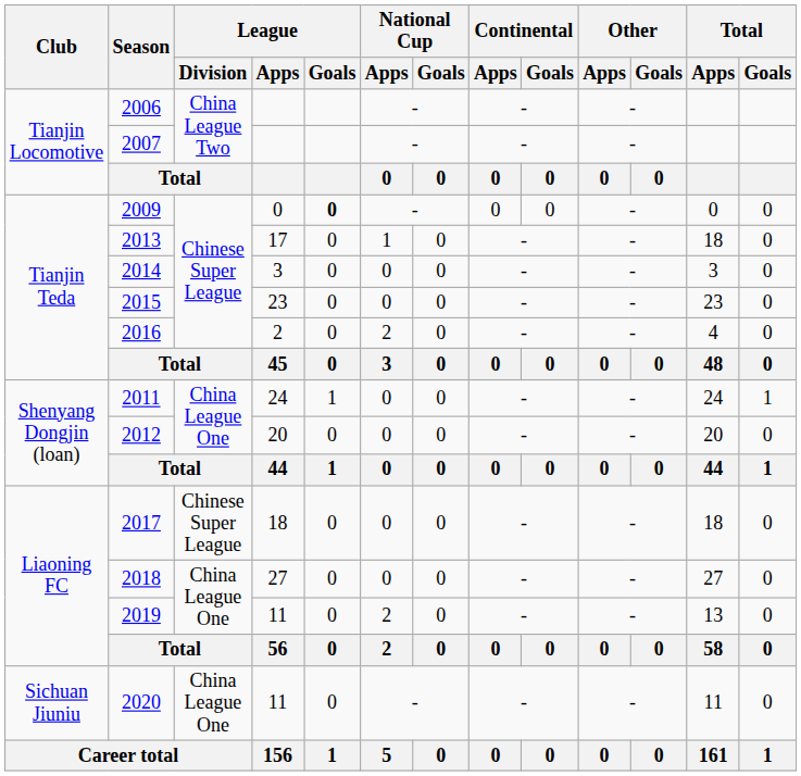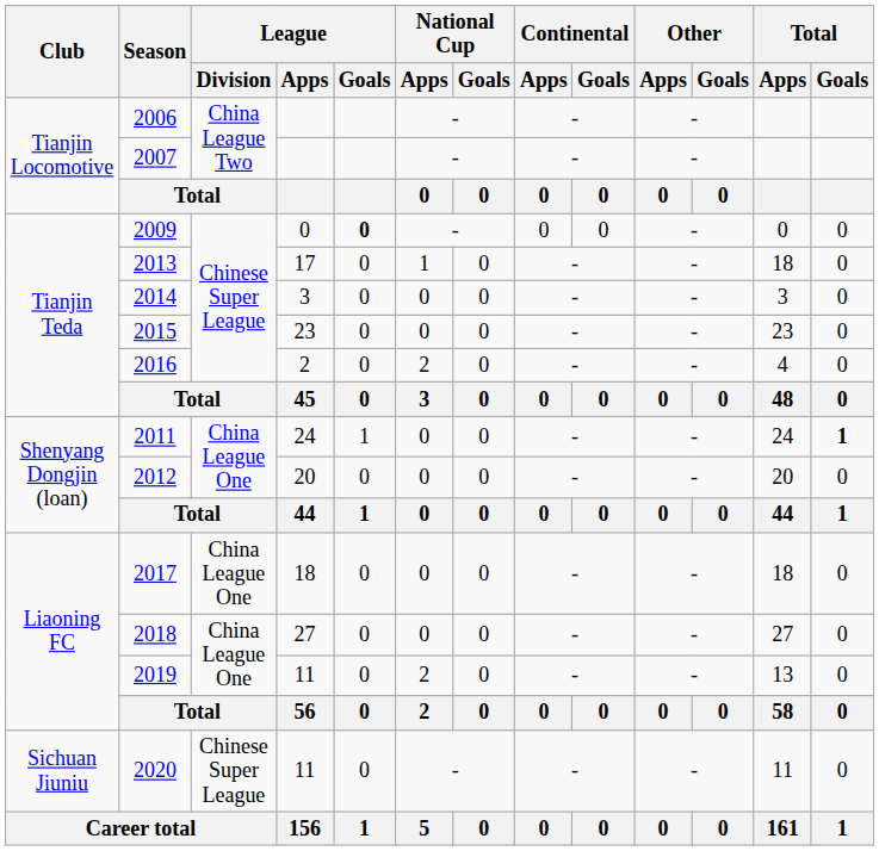2011 | Total / Goals: normal -> bold
2017 | League / Division: Chinese Super League -> China League One
2020 | League / Division: China League One -> Chinese Super League
